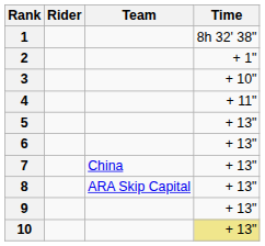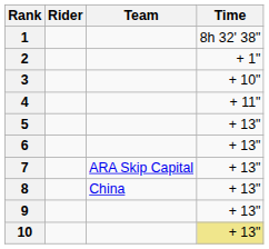7 | Team: China -> ARA Skip Capital
8 | Team: ARA Skip Capital -> China
